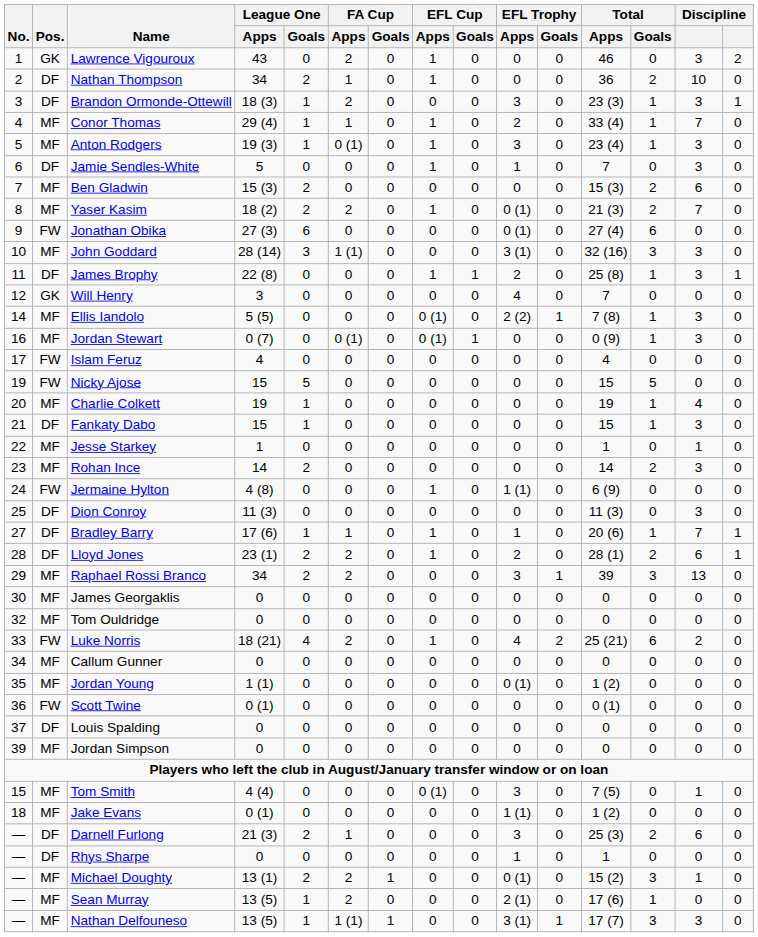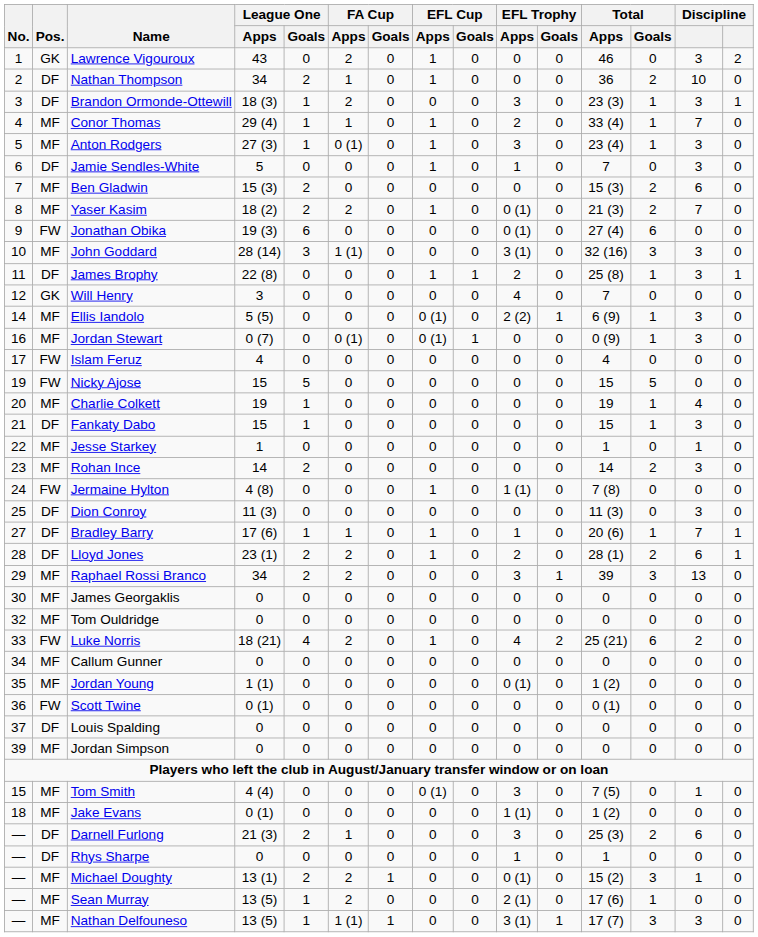Anton Rodgers | League One / Apps: 19 (3) -> 27 (3)
Jonathan Obika | League One / Apps: 27 (3) -> 19 (3)
Ellis Iandolo | Total / Apps: 7 (8) -> 6 (9)
Jermaine Hylton | Total / Apps: 6 (9) -> 7 (8)
